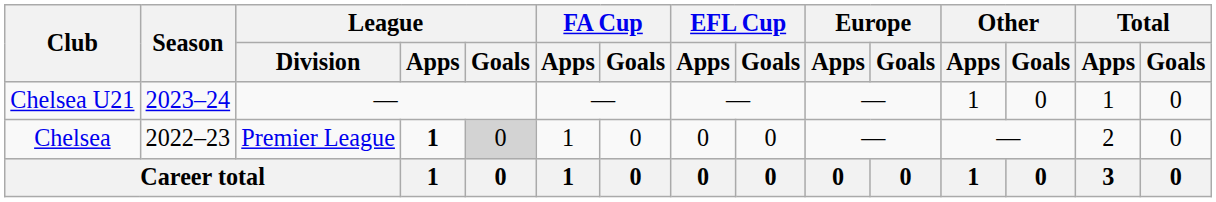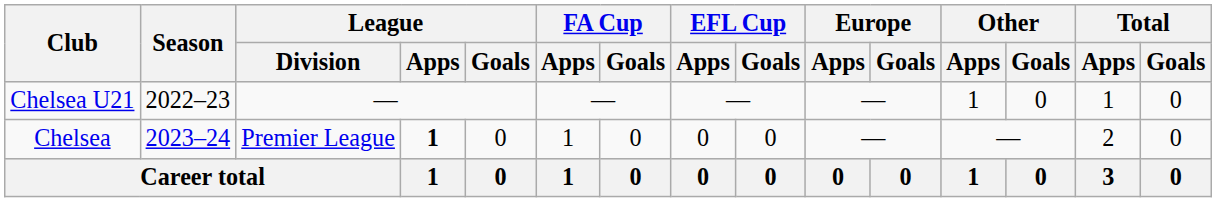Chelsea U21 | Season: 2023–24 -> 2022–23
Chelsea | Season: 2022–23 -> 2023–24
Chelsea | League / Goals: lightgrey background -> no background
